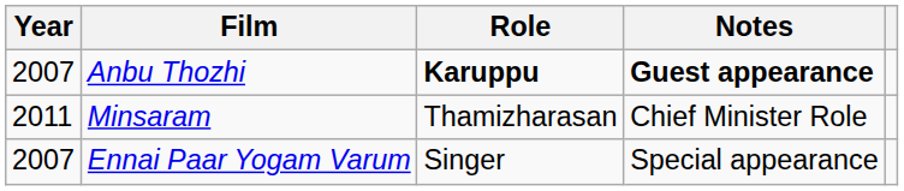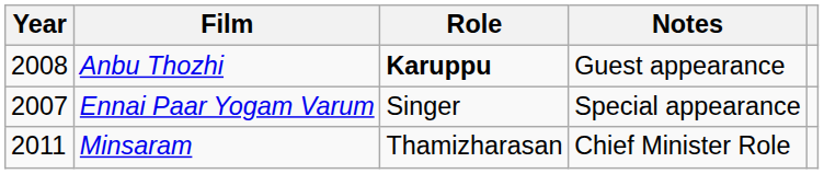Anbu Thozhi | Year: 2007 -> 2008
Anbu Thozhi | Notes: bold -> normal
rows swapped: Ennai Paar Yogam Varum <-> Minsaram
